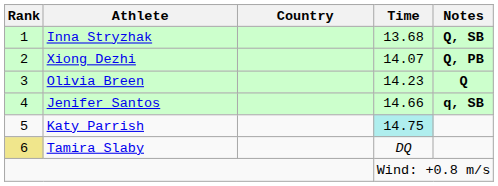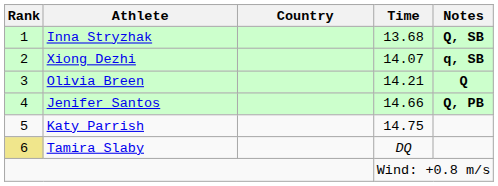Xiong Dezhi | Notes: Q, PB -> q, SB
Olivia Breen | Time: 14.23 -> 14.21
Jenifer Santos | Notes: q, SB -> Q, PB
Katy Parrish | Time: paleturquoise background -> no background
